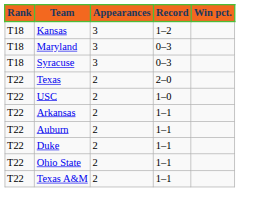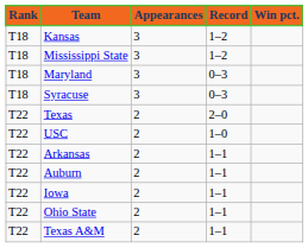+ row: T18 | Mississippi State | 3 | 1–2
- row: T22 | Duke | 2 | 1–1
+ row: T22 | Iowa | 2 | 1–1
